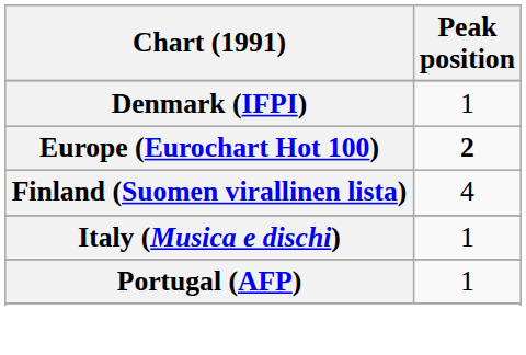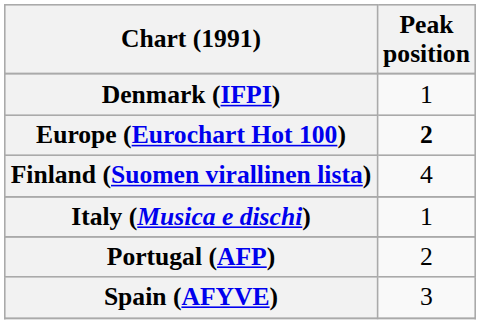Portugal (AFP) | Peak position: 1 -> 2
+ row: Spain (AFYVE) | 3
